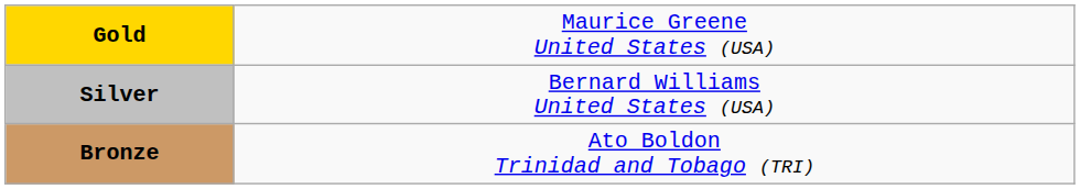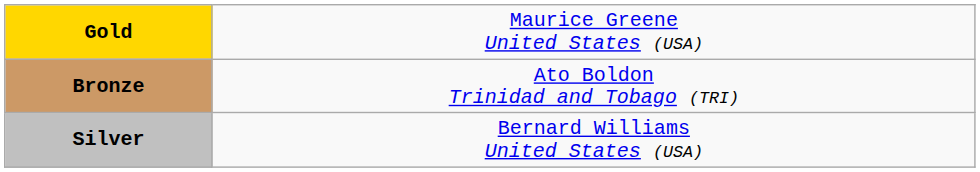rows swapped: Silver <-> Bronze
